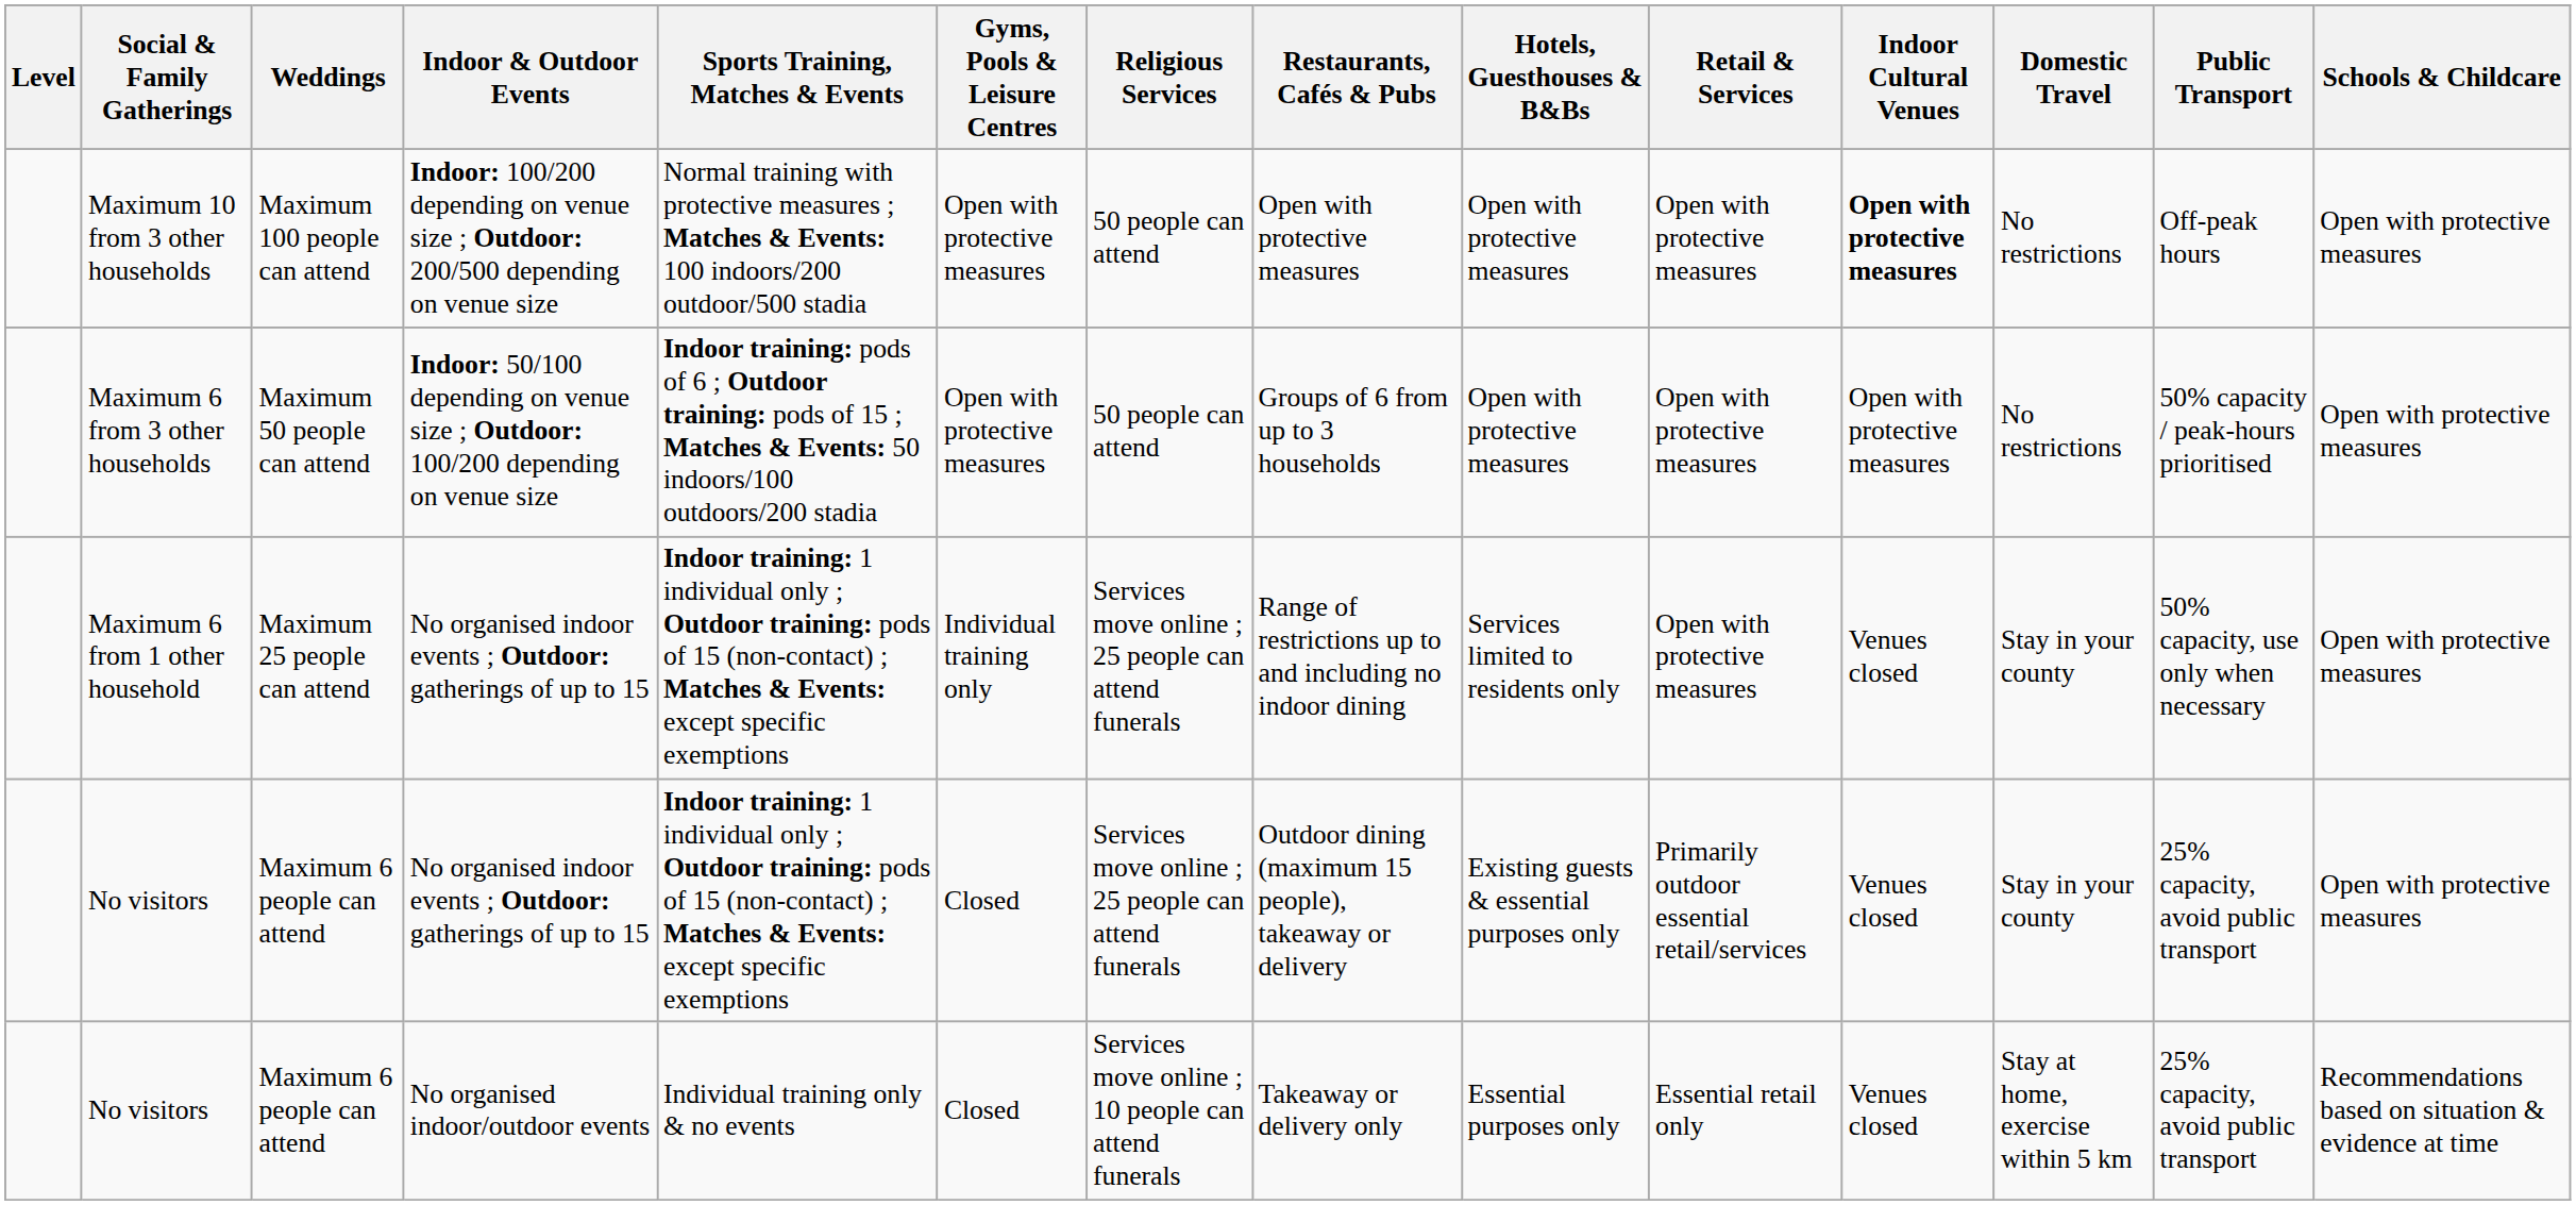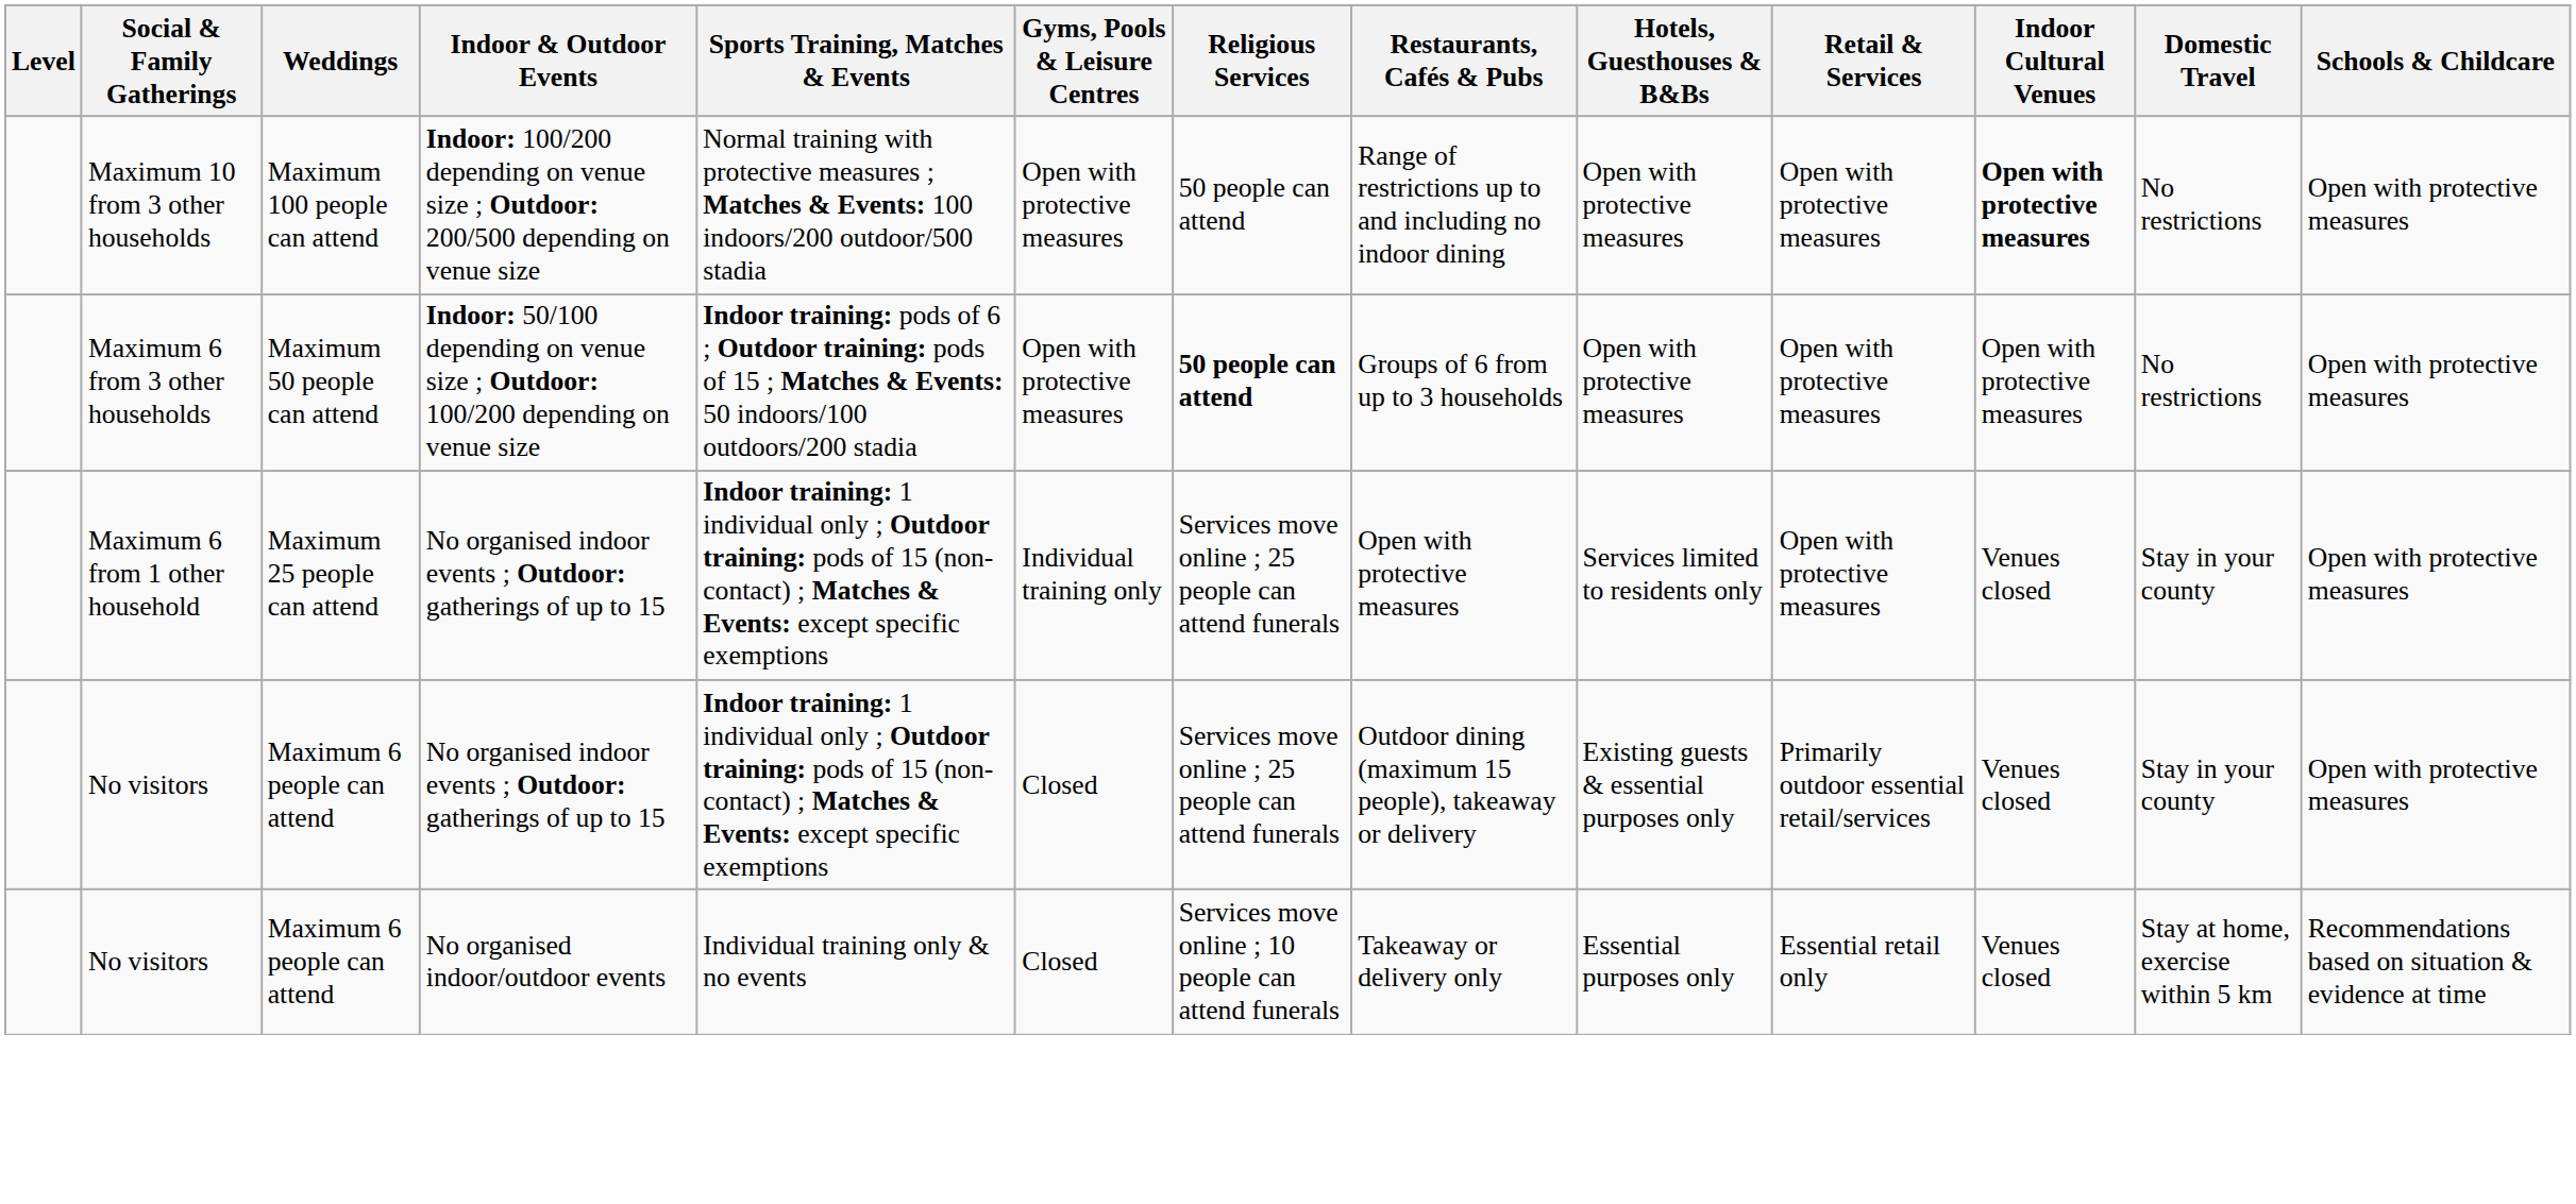- column: Public Transport | Off-peak hours | 50% capacity / peak-hours prioritised | 50% capacity, use only when necessary | 25% capacity, avoid public transport | 25% capacity, avoid public transport
Maximum 10 from 3 other households | Restaurants, Cafés & Pubs: Open with protective measures -> Range of restrictions up to and including no indoor dining
Maximum 6 from 3 other households | Religious Services: normal -> bold
Maximum 6 from 1 other household | Restaurants, Cafés & Pubs: Range of restrictions up to and including no indoor dining -> Open with protective measures
